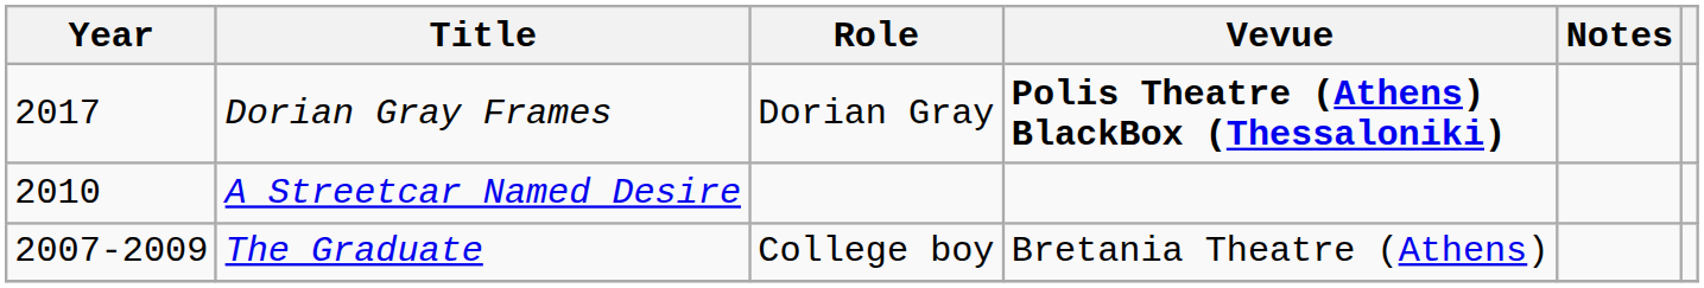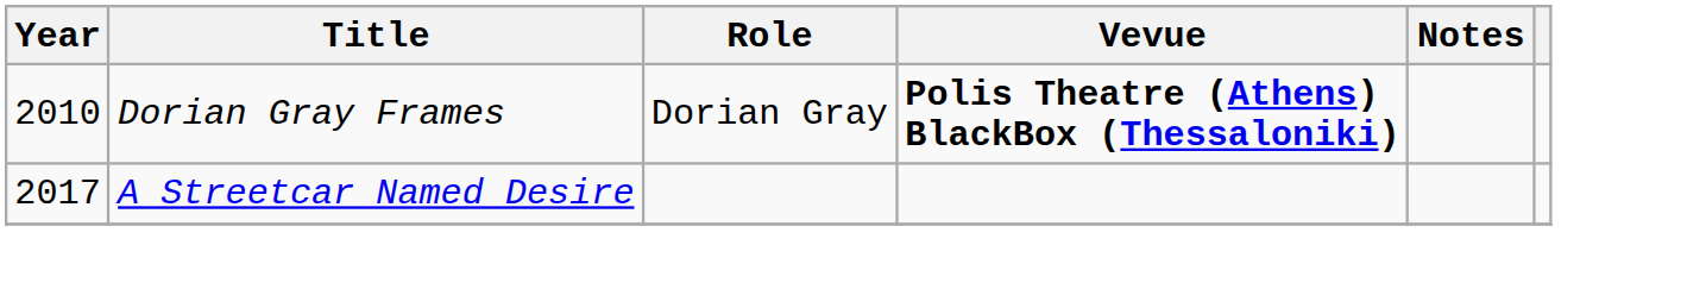Dorian Gray Frames | Year: 2017 -> 2010
A Streetcar Named Desire | Year: 2010 -> 2017
- row: 2007-2009 | The Graduate | College boy | Bretania Theatre (Athens)
